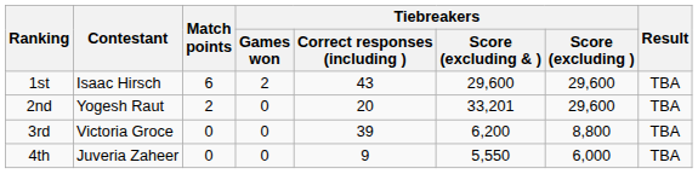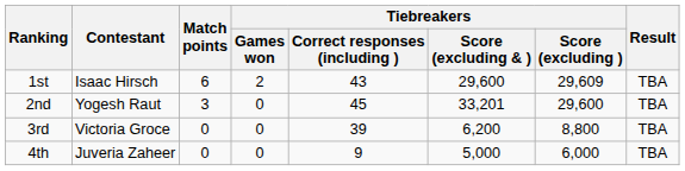1st | Tiebreakers / Score (excluding ): 29,600 -> 29,609
2nd | Match points: 2 -> 3
2nd | Tiebreakers / Correct responses (including ): 20 -> 45
4th | Tiebreakers / Score (excluding & ): 5,550 -> 5,000
